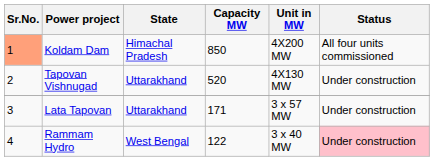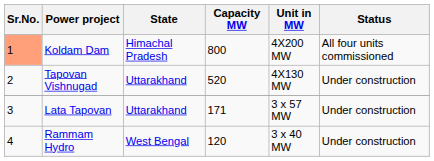Koldam Dam | Capacity MW: 850 -> 800
Rammam Hydro | Capacity MW: 122 -> 120
Rammam Hydro | Status: pink background -> no background
